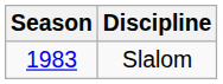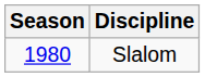Slalom | Season: 1983 -> 1980
